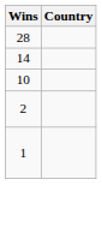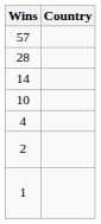+ row: 57
+ row: 4
